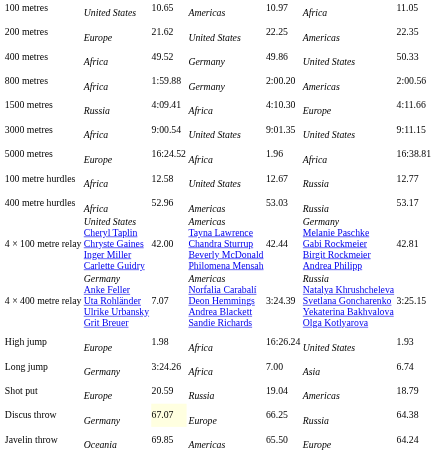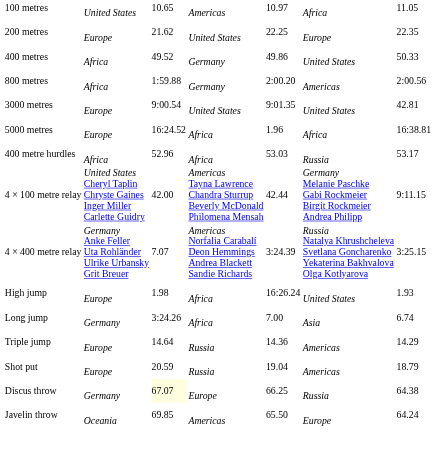200 metres | column 6: Americas -> Europe
- row: 1500 metres | Russia | 4:09.41 | Africa | 4:10.30 | Europe | 4:11.66
3000 metres | column 2: Africa -> Europe
3000 metres | column 7: 9:11.15 -> 42.81
- row: 100 metre hurdles | Africa | 12.58 | United States | 12.67 | Russia | 12.77
400 metre hurdles | column 4: Americas -> Africa
4 × 100 metre relay | column 7: 42.81 -> 9:11.15
+ row: Triple jump | Europe | 14.64 | Russia | 14.36 | Americas | 14.29
